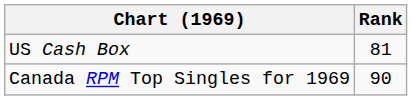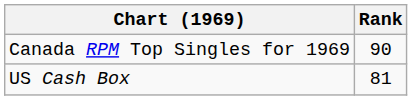rows swapped: Canada RPM Top Singles for 1969 <-> US Cash Box
